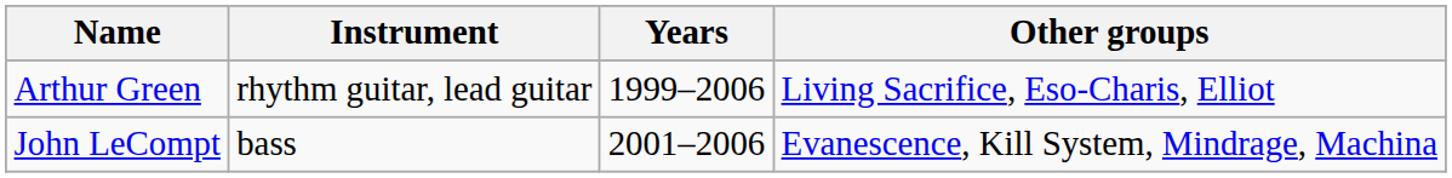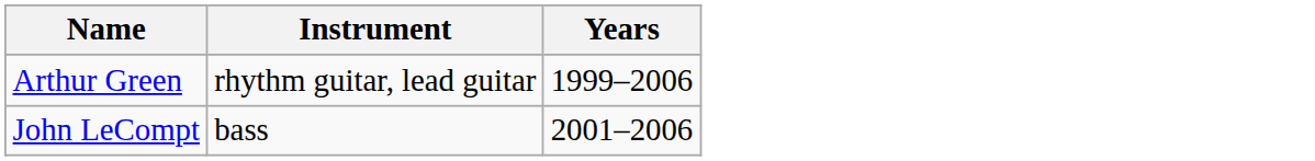- column: Other groups | Living Sacrifice, Eso-Charis, Elliot | Evanescence, Kill System, Mindrage, Machina
